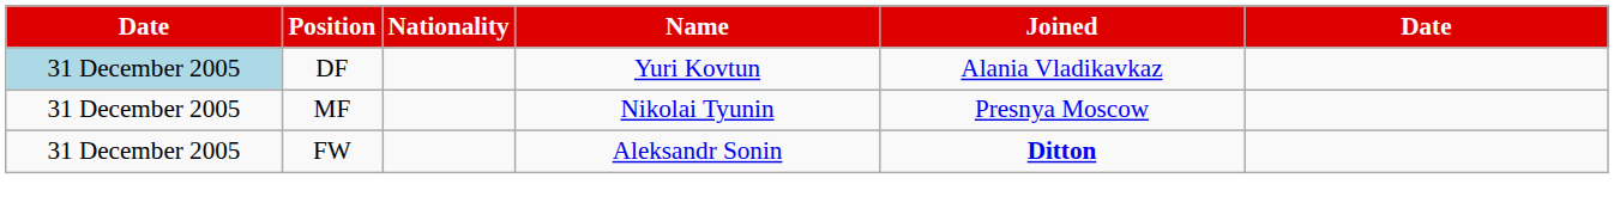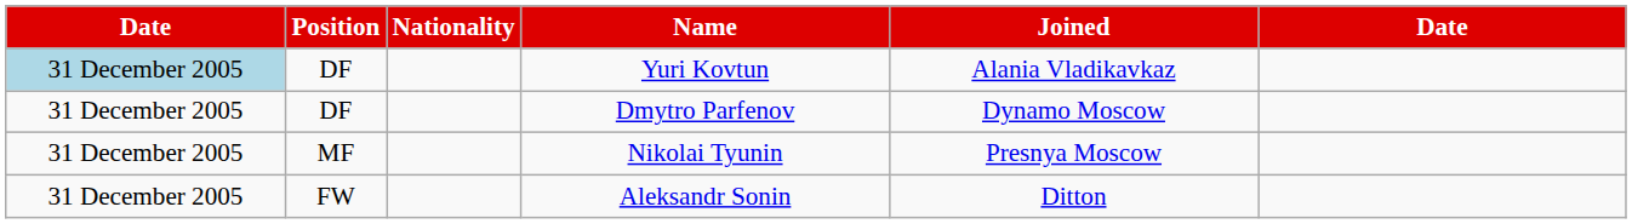+ row: 31 December 2005 | DF | Dmytro Parfenov | Dynamo Moscow
Aleksandr Sonin | Joined: bold -> normal
